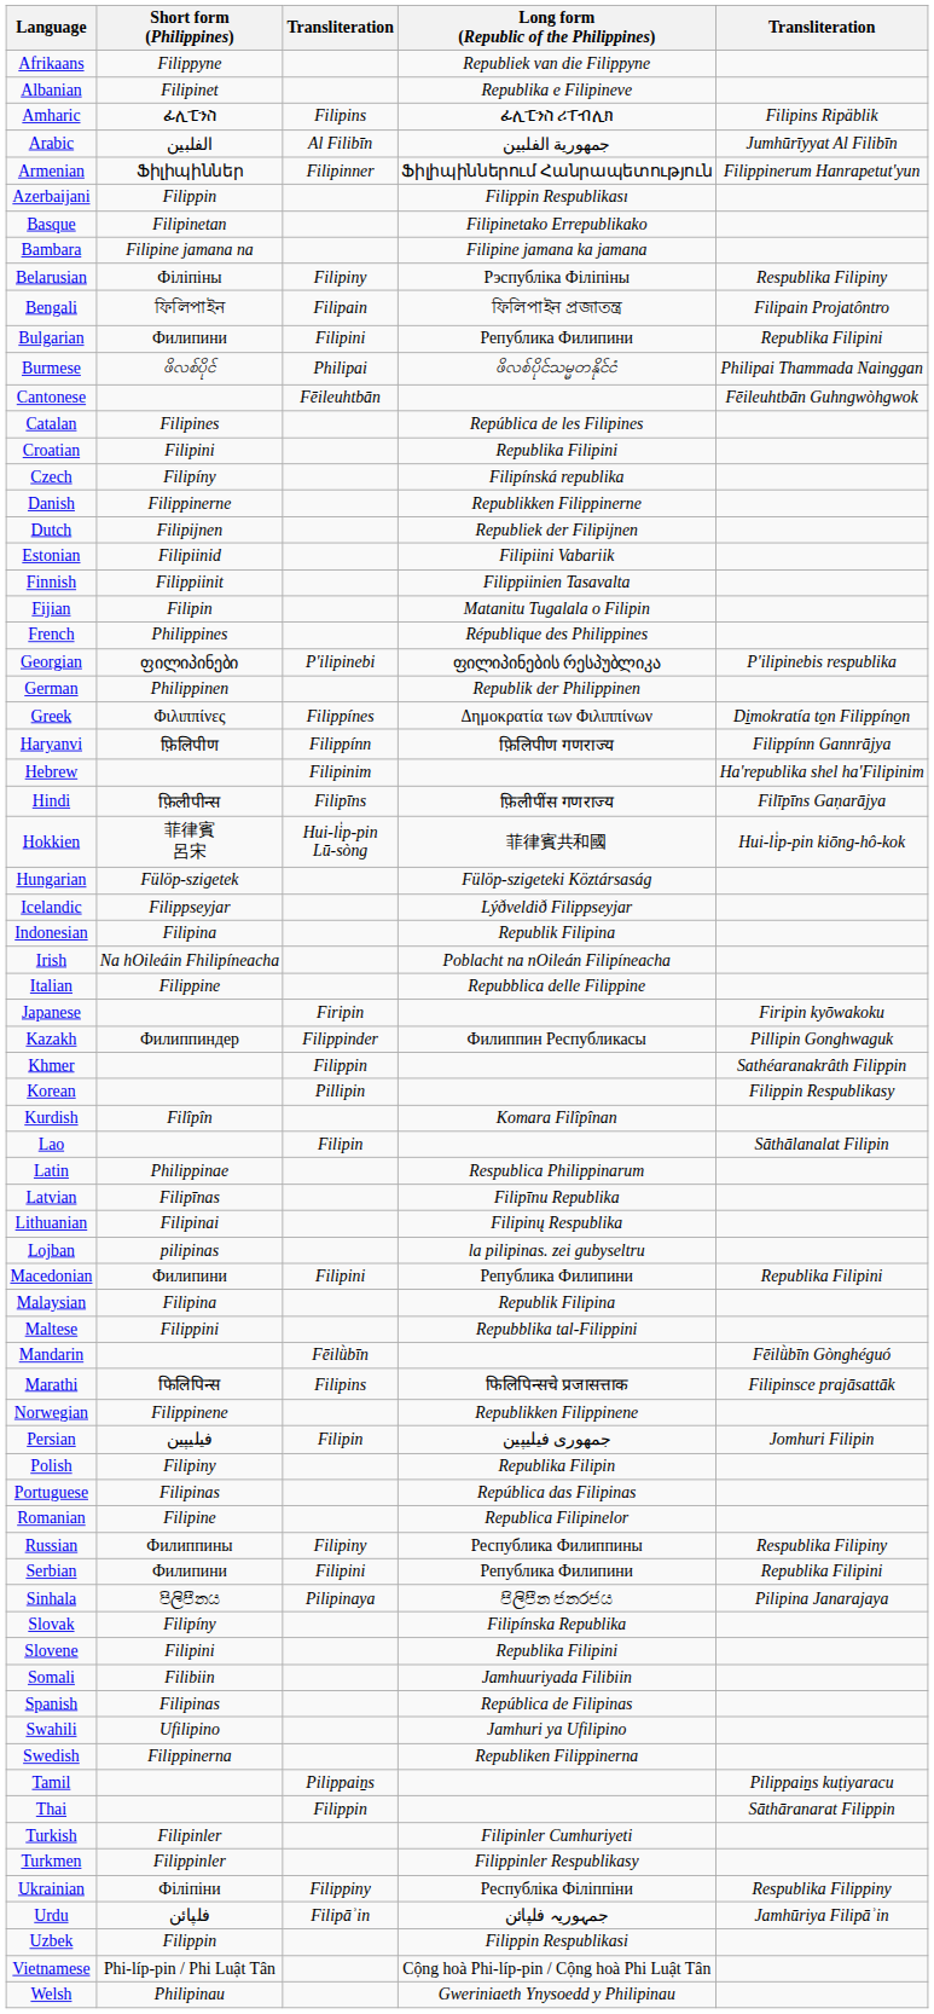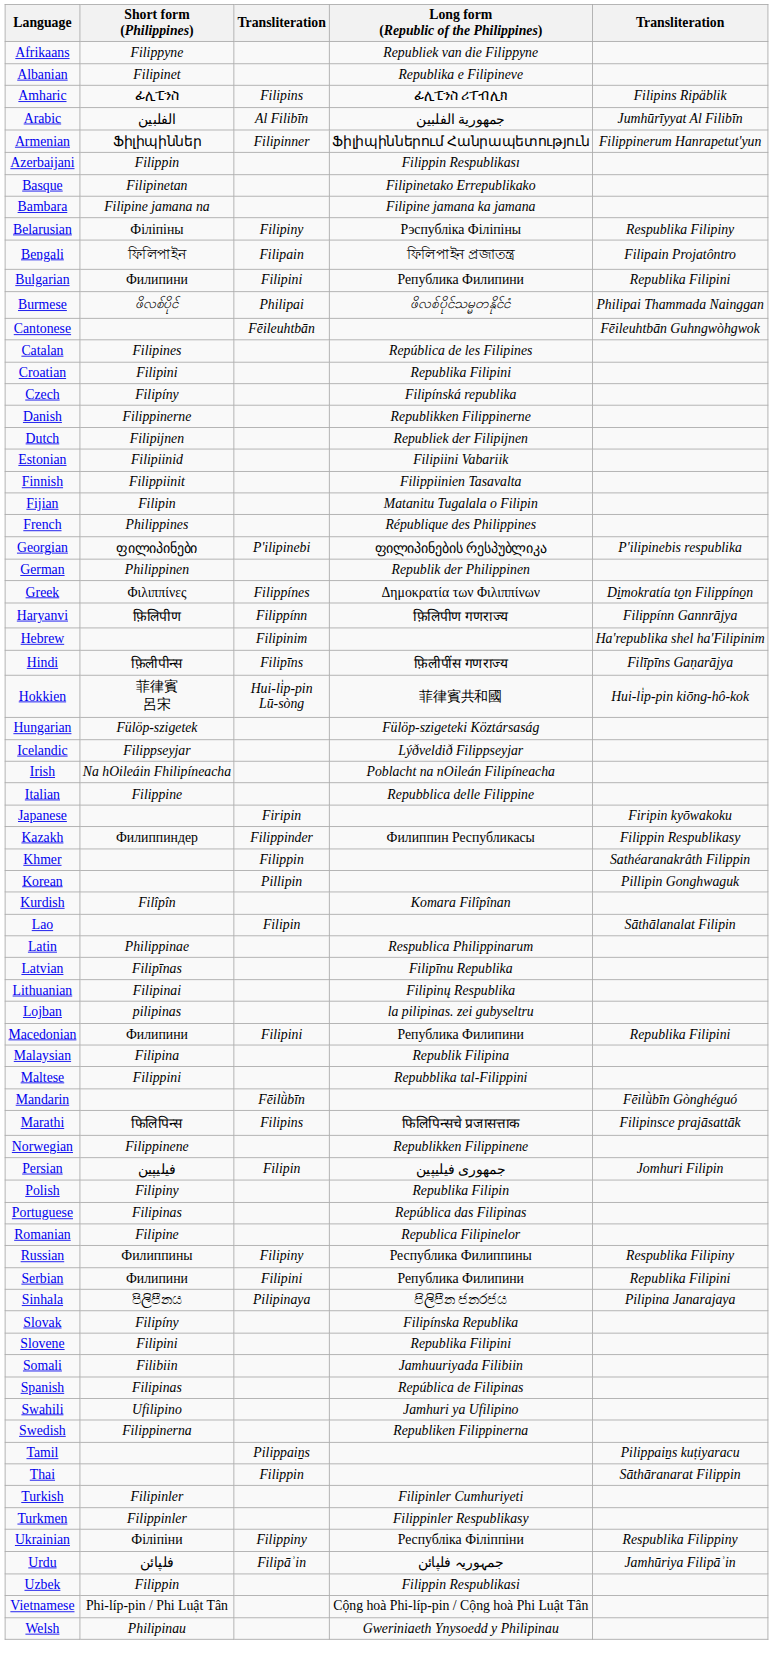- row: Indonesian | Filipina | Republik Filipina
Kazakh | column 5: Pillipin Gonghwaguk -> Filippin Respublikasy
Korean | column 5: Filippin Respublikasy -> Pillipin Gonghwaguk
